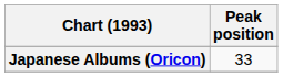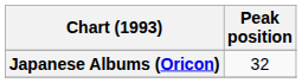Japanese Albums (Oricon) | Peak position: 33 -> 32
